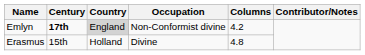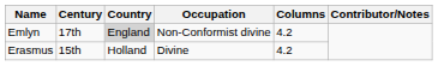Emlyn | Century: bold -> normal
Erasmus | Columns: 4.8 -> 4.2
